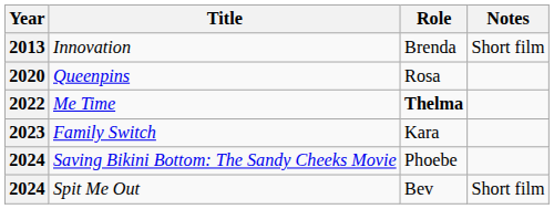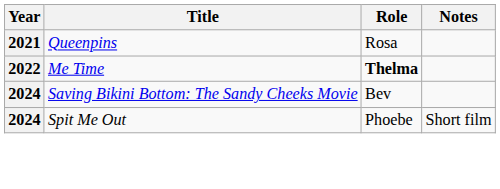- row: 2013 | Innovation | Brenda | Short film
Queenpins | Year: 2020 -> 2021
- row: 2023 | Family Switch | Kara
Saving Bikini Bottom: The Sandy Cheeks Movie | Role: Phoebe -> Bev
Spit Me Out | Role: Bev -> Phoebe
